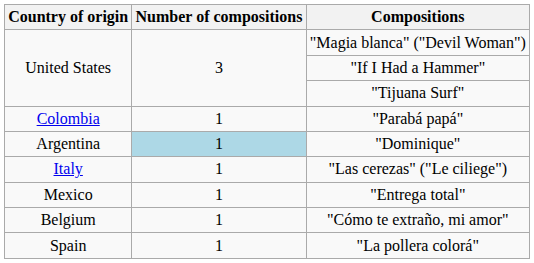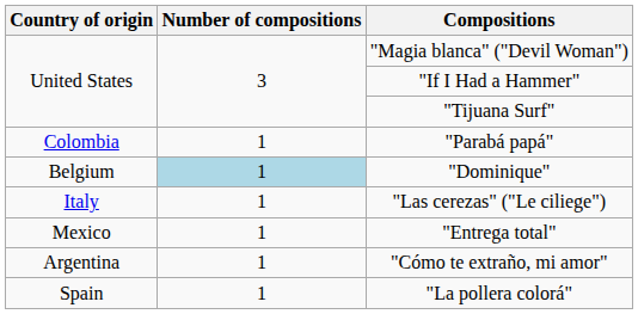"Dominique" | Country of origin: Argentina -> Belgium
"Cómo te extraño, mi amor" | Country of origin: Belgium -> Argentina
